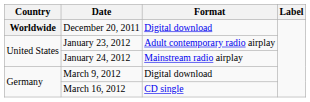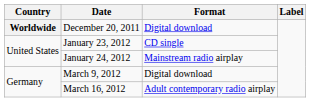January 23, 2012 | Format: Adult contemporary radio airplay -> CD single
March 16, 2012 | Format: CD single -> Adult contemporary radio airplay
